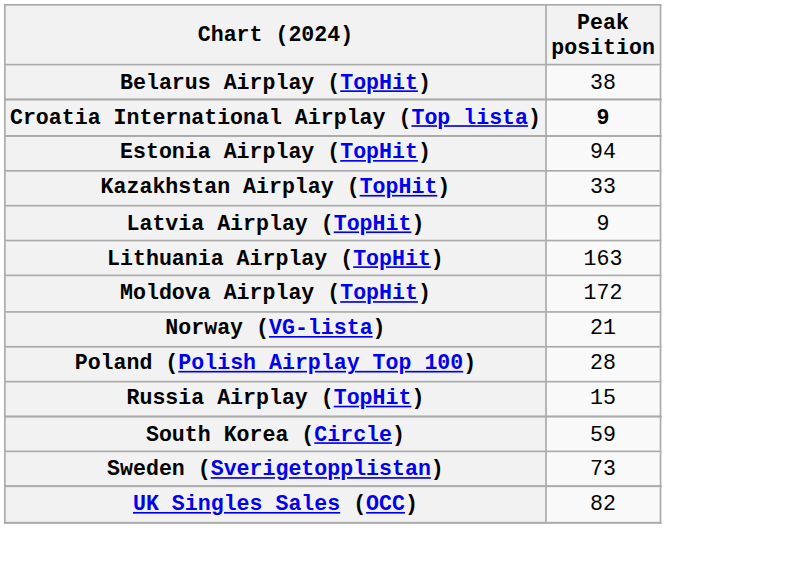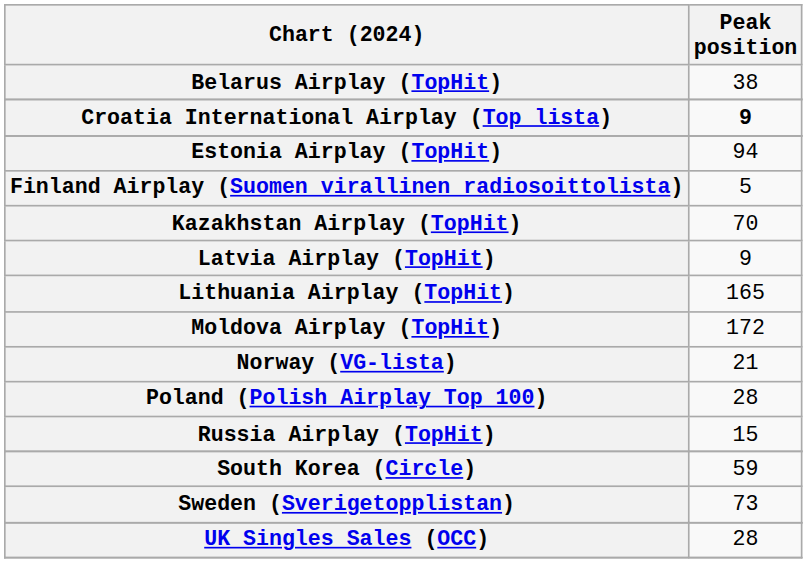+ row: Finland Airplay (Suomen virallinen radiosoittolista) | 5
Kazakhstan Airplay (TopHit) | Peak position: 33 -> 70
Lithuania Airplay (TopHit) | Peak position: 163 -> 165
UK Singles Sales (OCC) | Peak position: 82 -> 28
